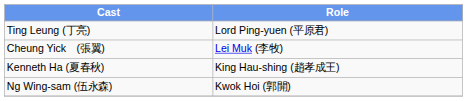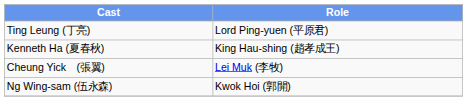rows swapped: Kenneth Ha (夏春秋) <-> Cheung Yick (張翼)
